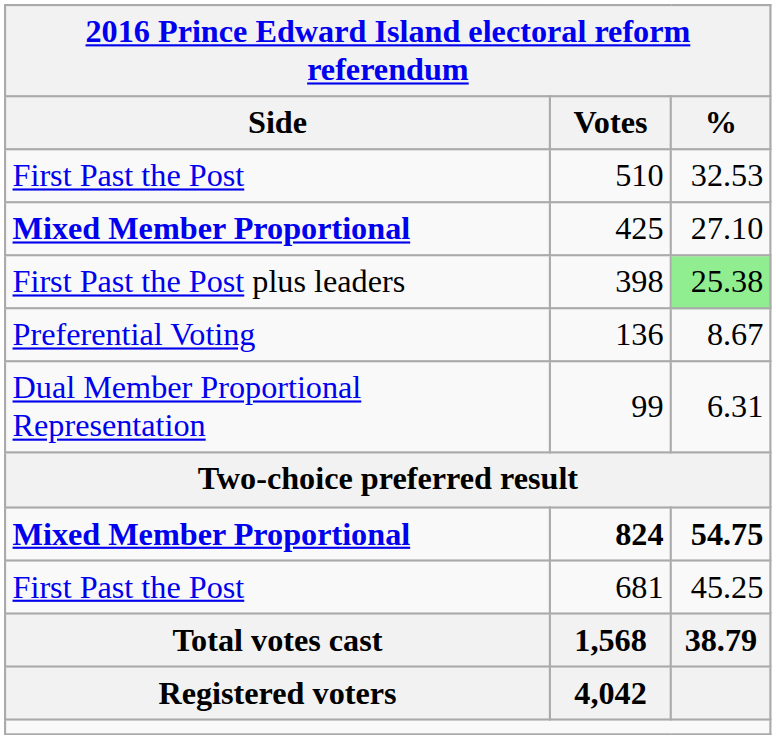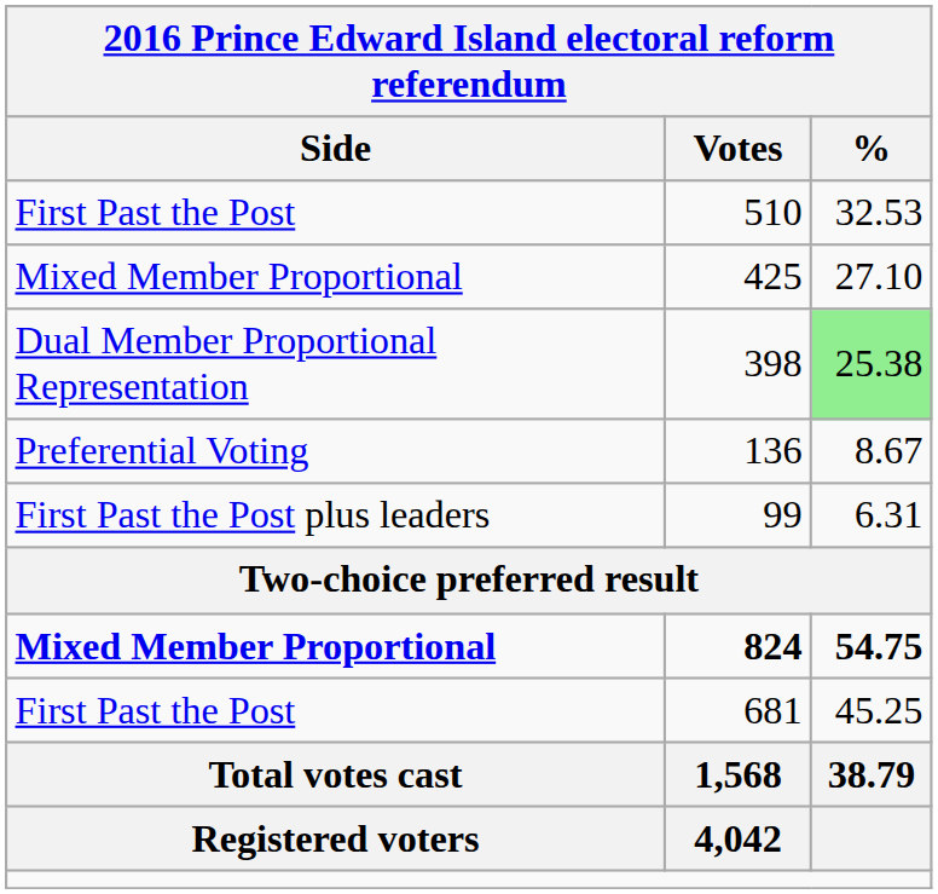425 | Side: bold -> normal
398 | Side: First Past the Post plus leaders -> Dual Member Proportional Representation
99 | Side: Dual Member Proportional Representation -> First Past the Post plus leaders
